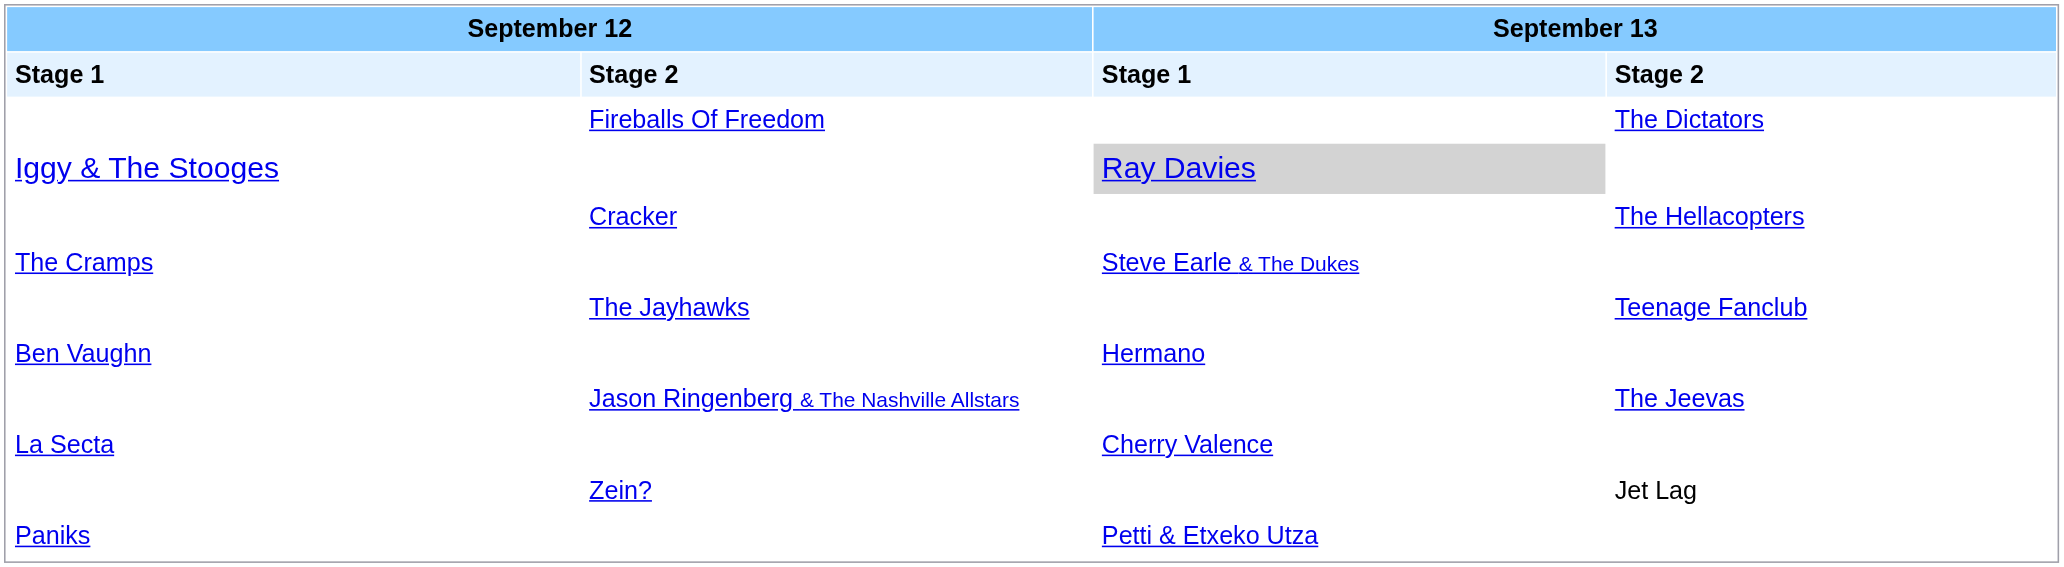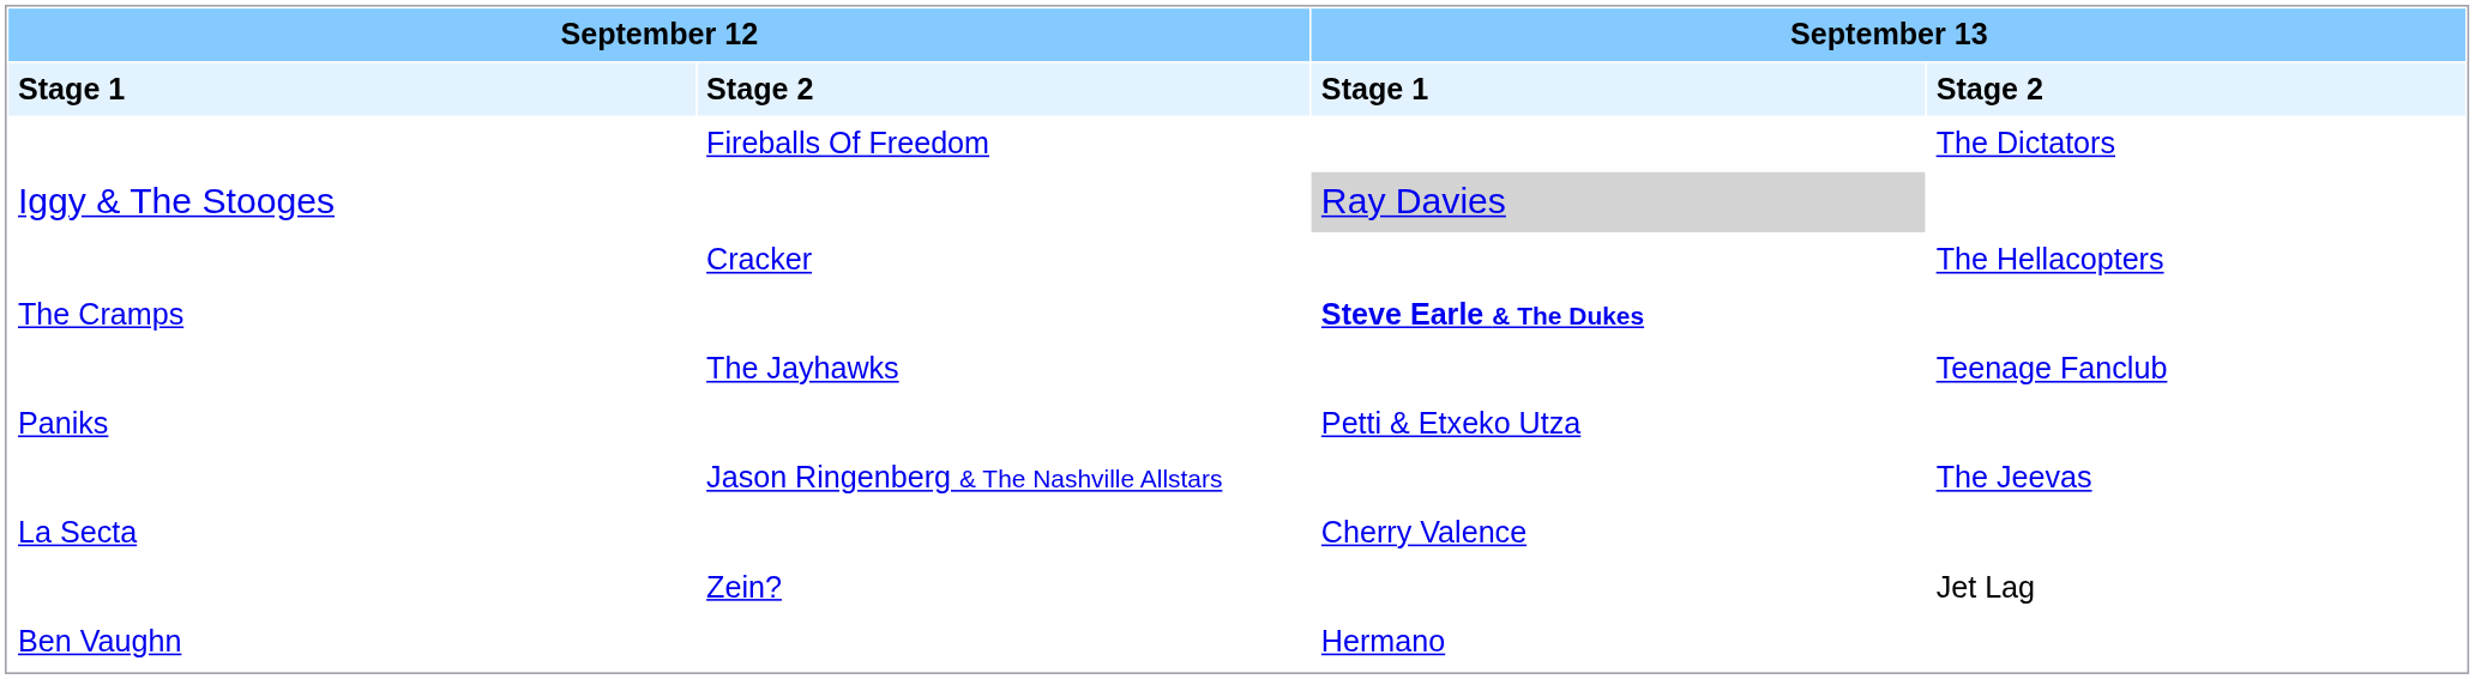The Cramps | column 3: normal -> bold
rows swapped: Ben Vaughn <-> Paniks
